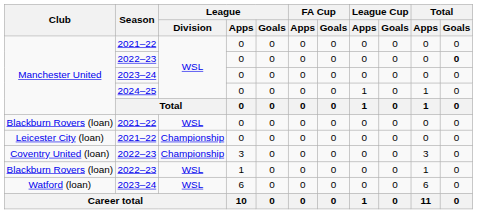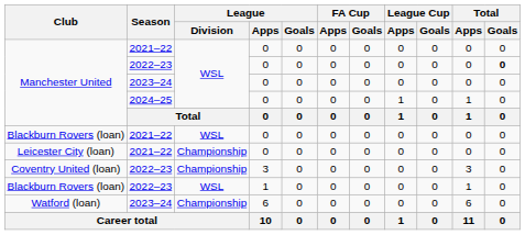Watford (loan) | League / Division: WSL -> Championship
